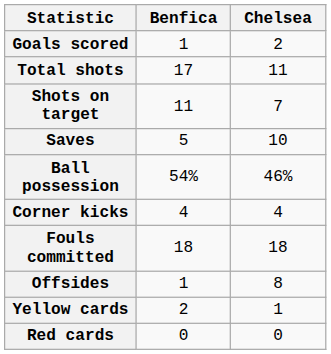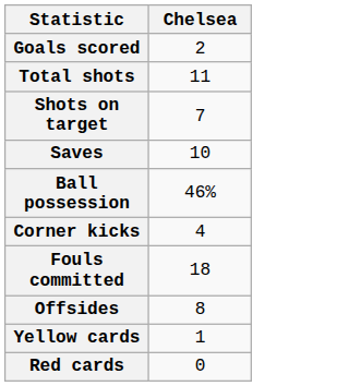- column: Benfica | 1 | 17 | 11 | 5 | 54% | 4 | 18 | 1 | 2 | 0
